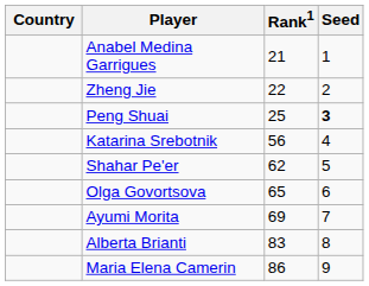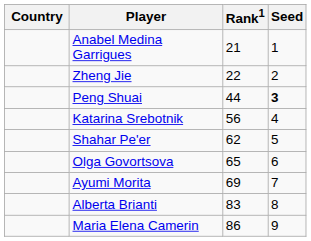Peng Shuai | Rank1: 25 -> 44
